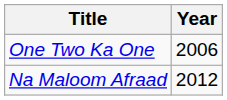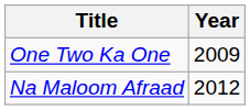One Two Ka One | Year: 2006 -> 2009
